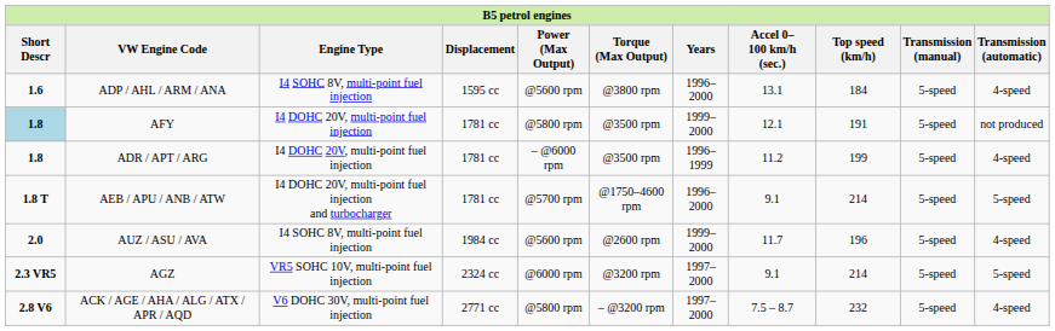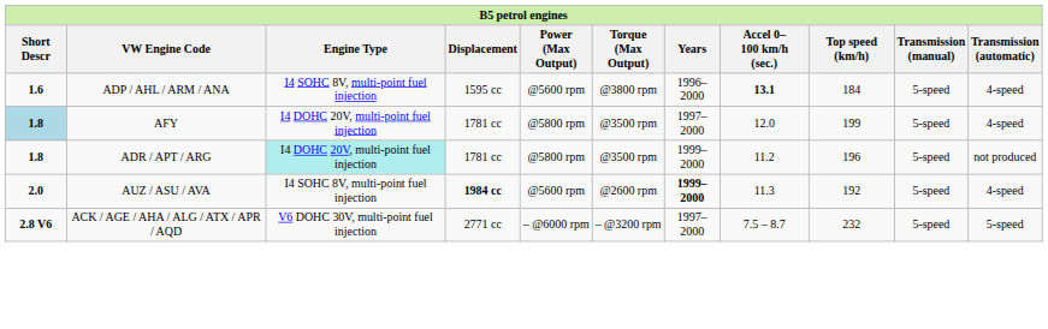ADP / AHL / ARM / ANA | Accel 0–100 km/h (sec.): normal -> bold
AFY | Years: 1999–2000 -> 1997–2000
AFY | Accel 0–100 km/h (sec.): 12.1 -> 12.0
AFY | Top speed (km/h): 191 -> 199
AFY | Transmission (automatic): not produced -> 4-speed
ADR / APT / ARG | Engine Type: no background -> paleturquoise background
ADR / APT / ARG | Power (Max Output): – @6000 rpm -> @5800 rpm
ADR / APT / ARG | Years: 1996–1999 -> 1999–2000
ADR / APT / ARG | Top speed (km/h): 199 -> 196
ADR / APT / ARG | Transmission (automatic): 4-speed -> not produced
- row: 1.8 T | AEB / APU / ANB / ATW | I4 DOHC 20V, multi-point fuel injection and turbocharger | 1781 cc | @5700 rpm | @1750–4600 rpm | 1996–2000 | 9.1 | 214 | 5-speed | 5-speed
AUZ / ASU / AVA | Displacement: normal -> bold
AUZ / ASU / AVA | Years: normal -> bold
AUZ / ASU / AVA | Accel 0–100 km/h (sec.): 11.7 -> 11.3
AUZ / ASU / AVA | Top speed (km/h): 196 -> 192
- row: 2.3 VR5 | AGZ | VR5 SOHC 10V, multi-point fuel injection | 2324 cc | @6000 rpm | @3200 rpm | 1997–2000 | 9.1 | 214 | 5-speed | 5-speed
ACK / AGE / AHA / ALG / ATX / APR / AQD | Power (Max Output): @5800 rpm -> – @6000 rpm
ACK / AGE / AHA / ALG / ATX / APR / AQD | Transmission (automatic): 4-speed -> 5-speed
